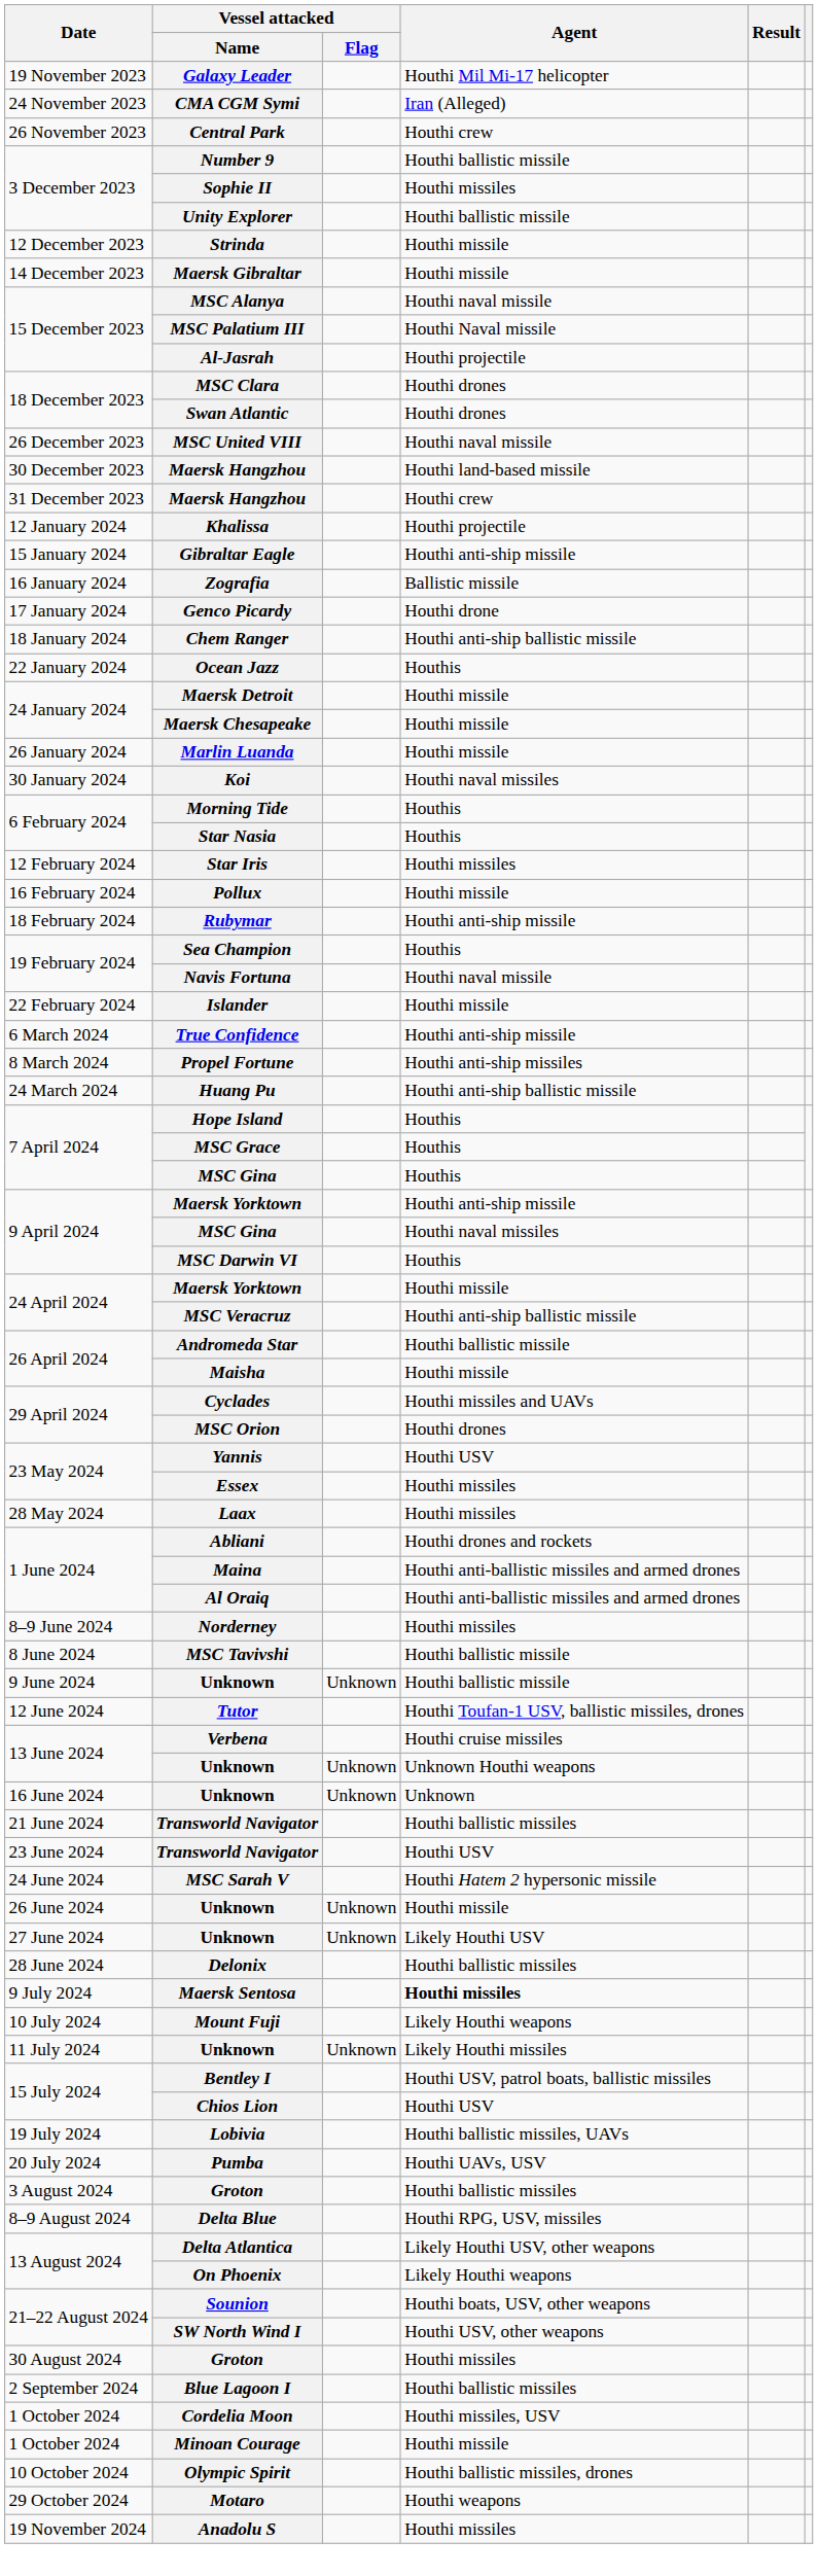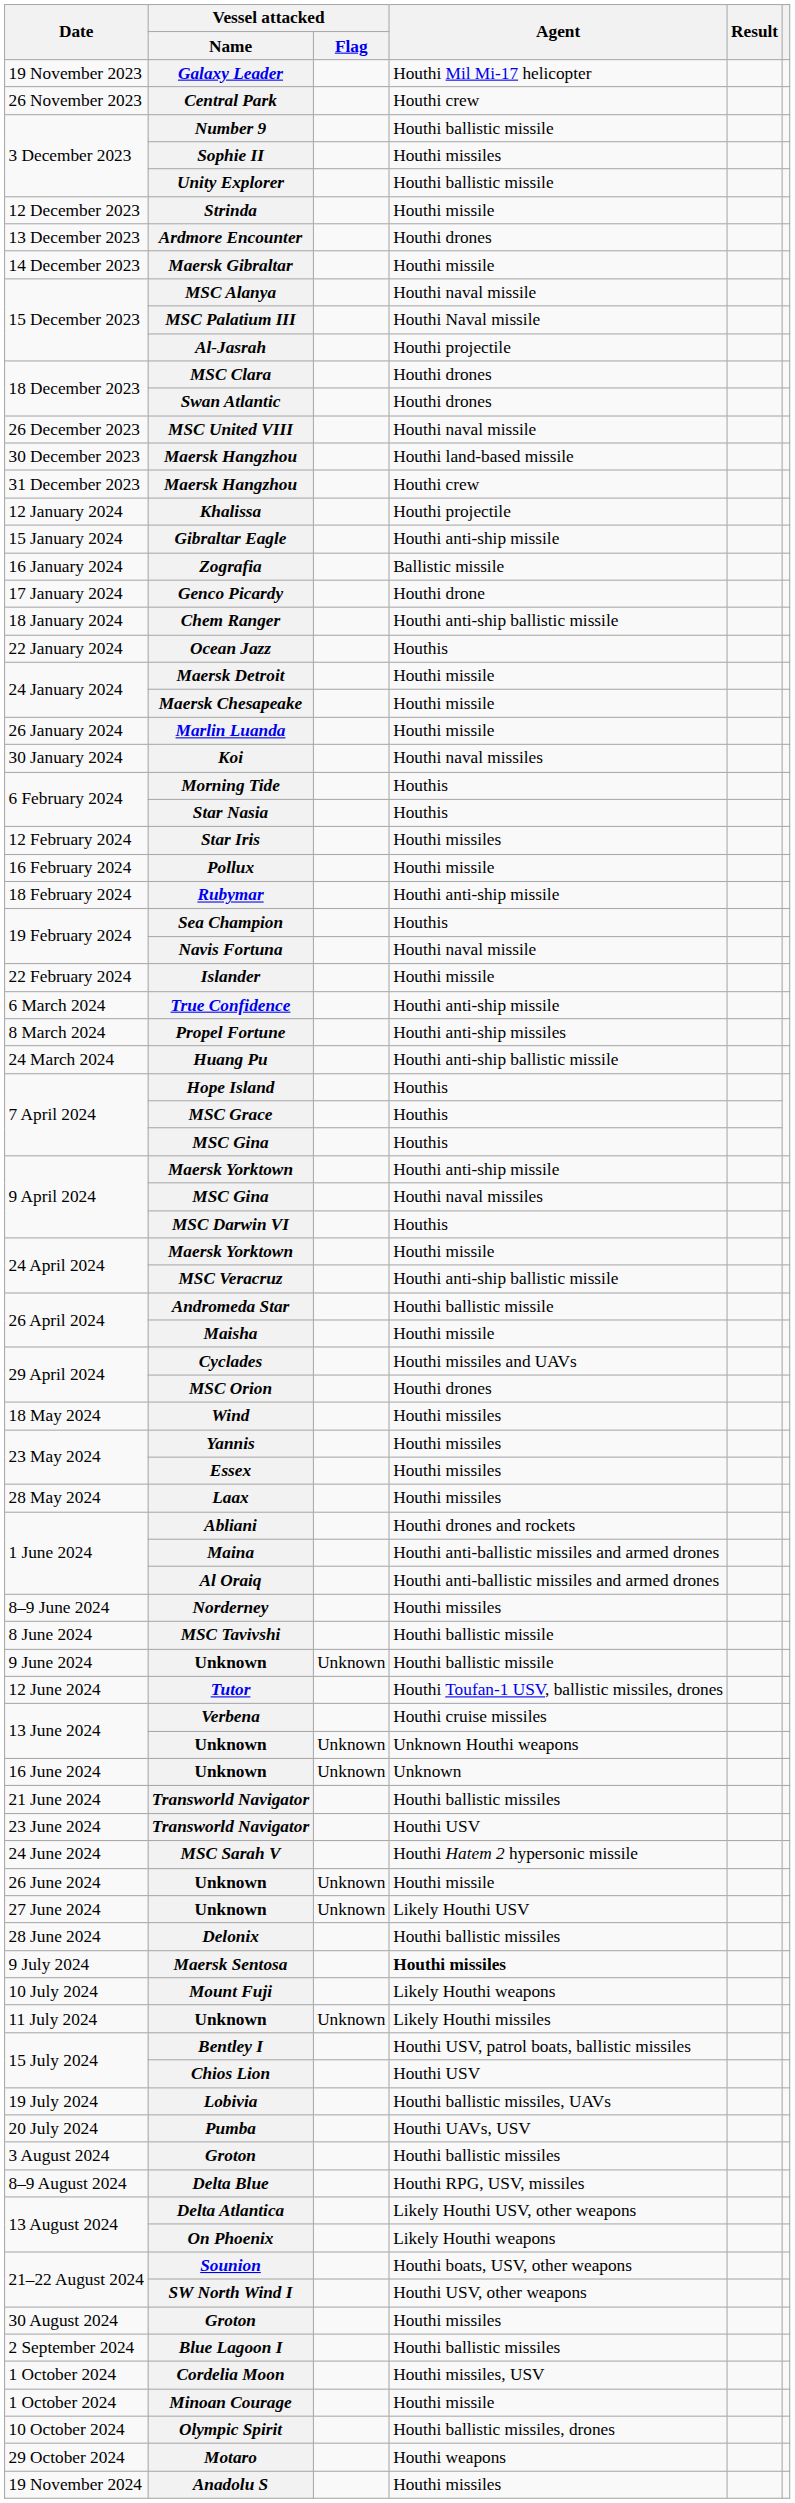- row: 24 November 2023 | CMA CGM Symi | Iran (Alleged)
+ row: 13 December 2023 | Ardmore Encounter | Houthi drones
+ row: 18 May 2024 | Wind | Houthi missiles
Yannis | Agent: Houthi USV -> Houthi missiles
